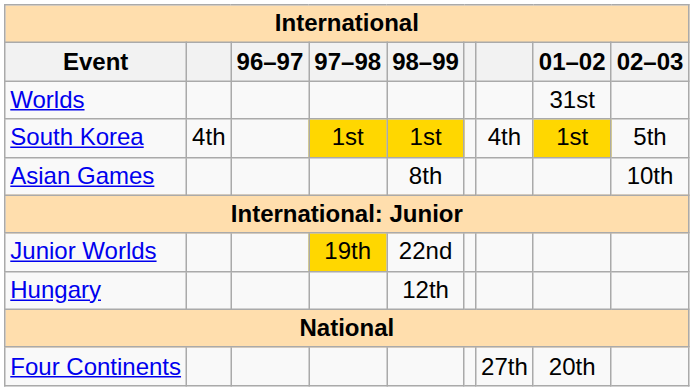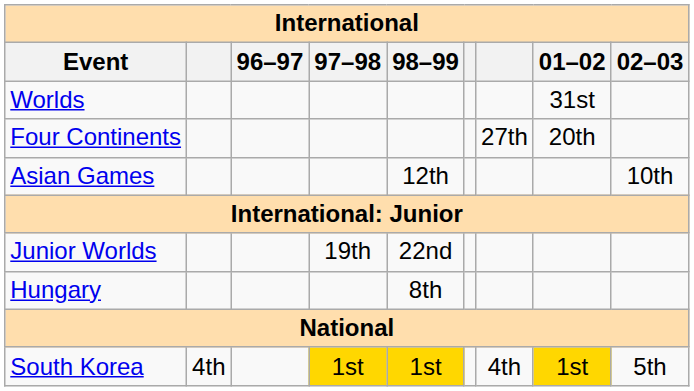rows swapped: Four Continents <-> South Korea
Asian Games | 98–99: 8th -> 12th
Junior Worlds | 97–98: gold background -> no background
Hungary | 98–99: 12th -> 8th
